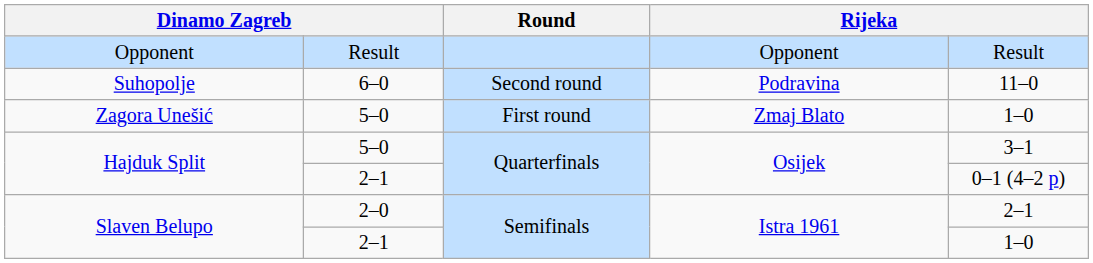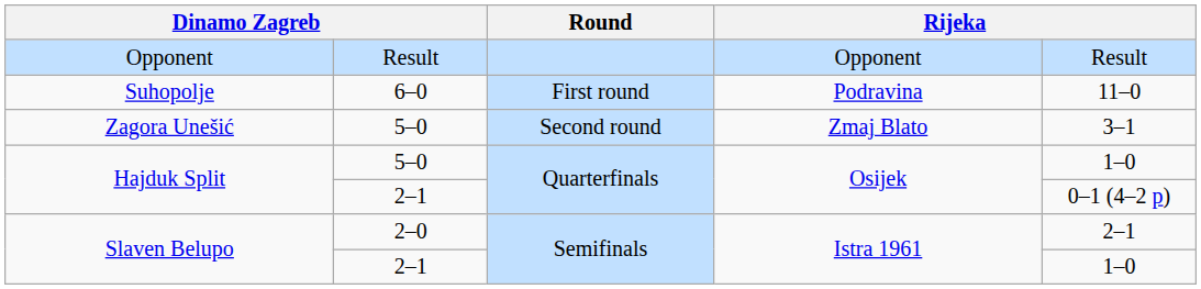Suhopolje | Round: Second round -> First round
Zagora Unešić | Round: First round -> Second round
Zagora Unešić | column 5: 1–0 -> 3–1
Hajduk Split / 5–0 | column 5: 3–1 -> 1–0
